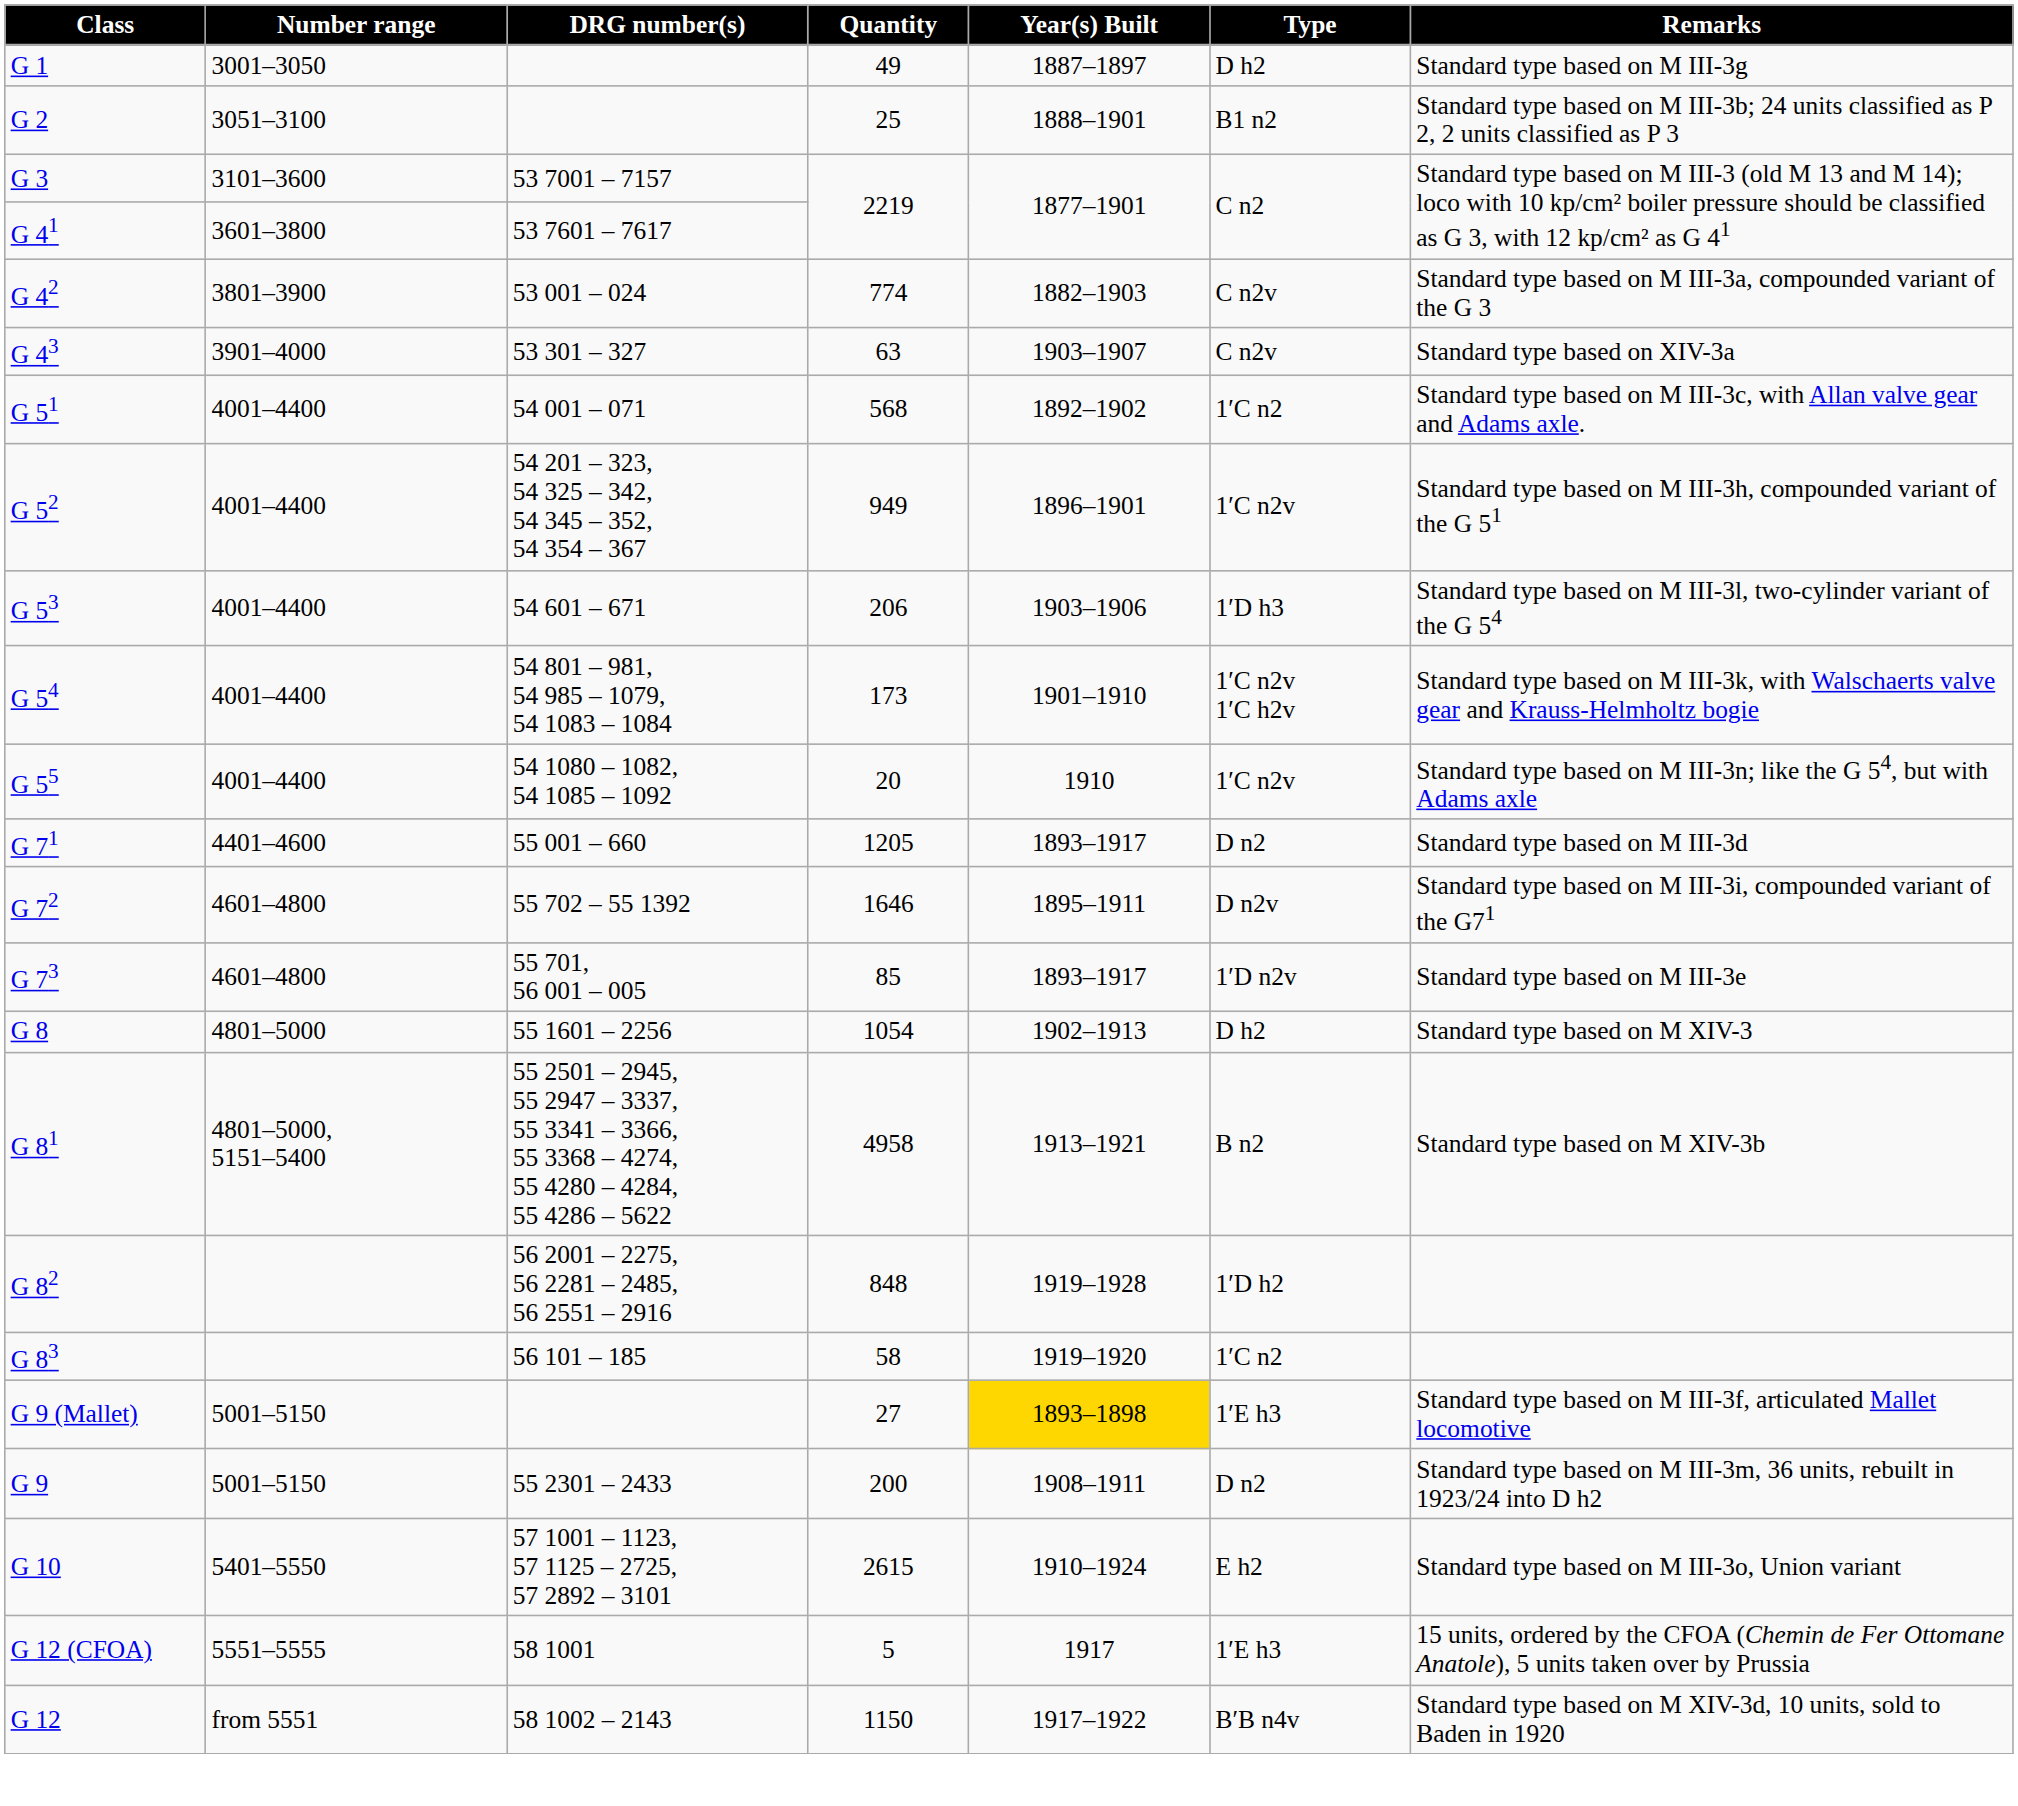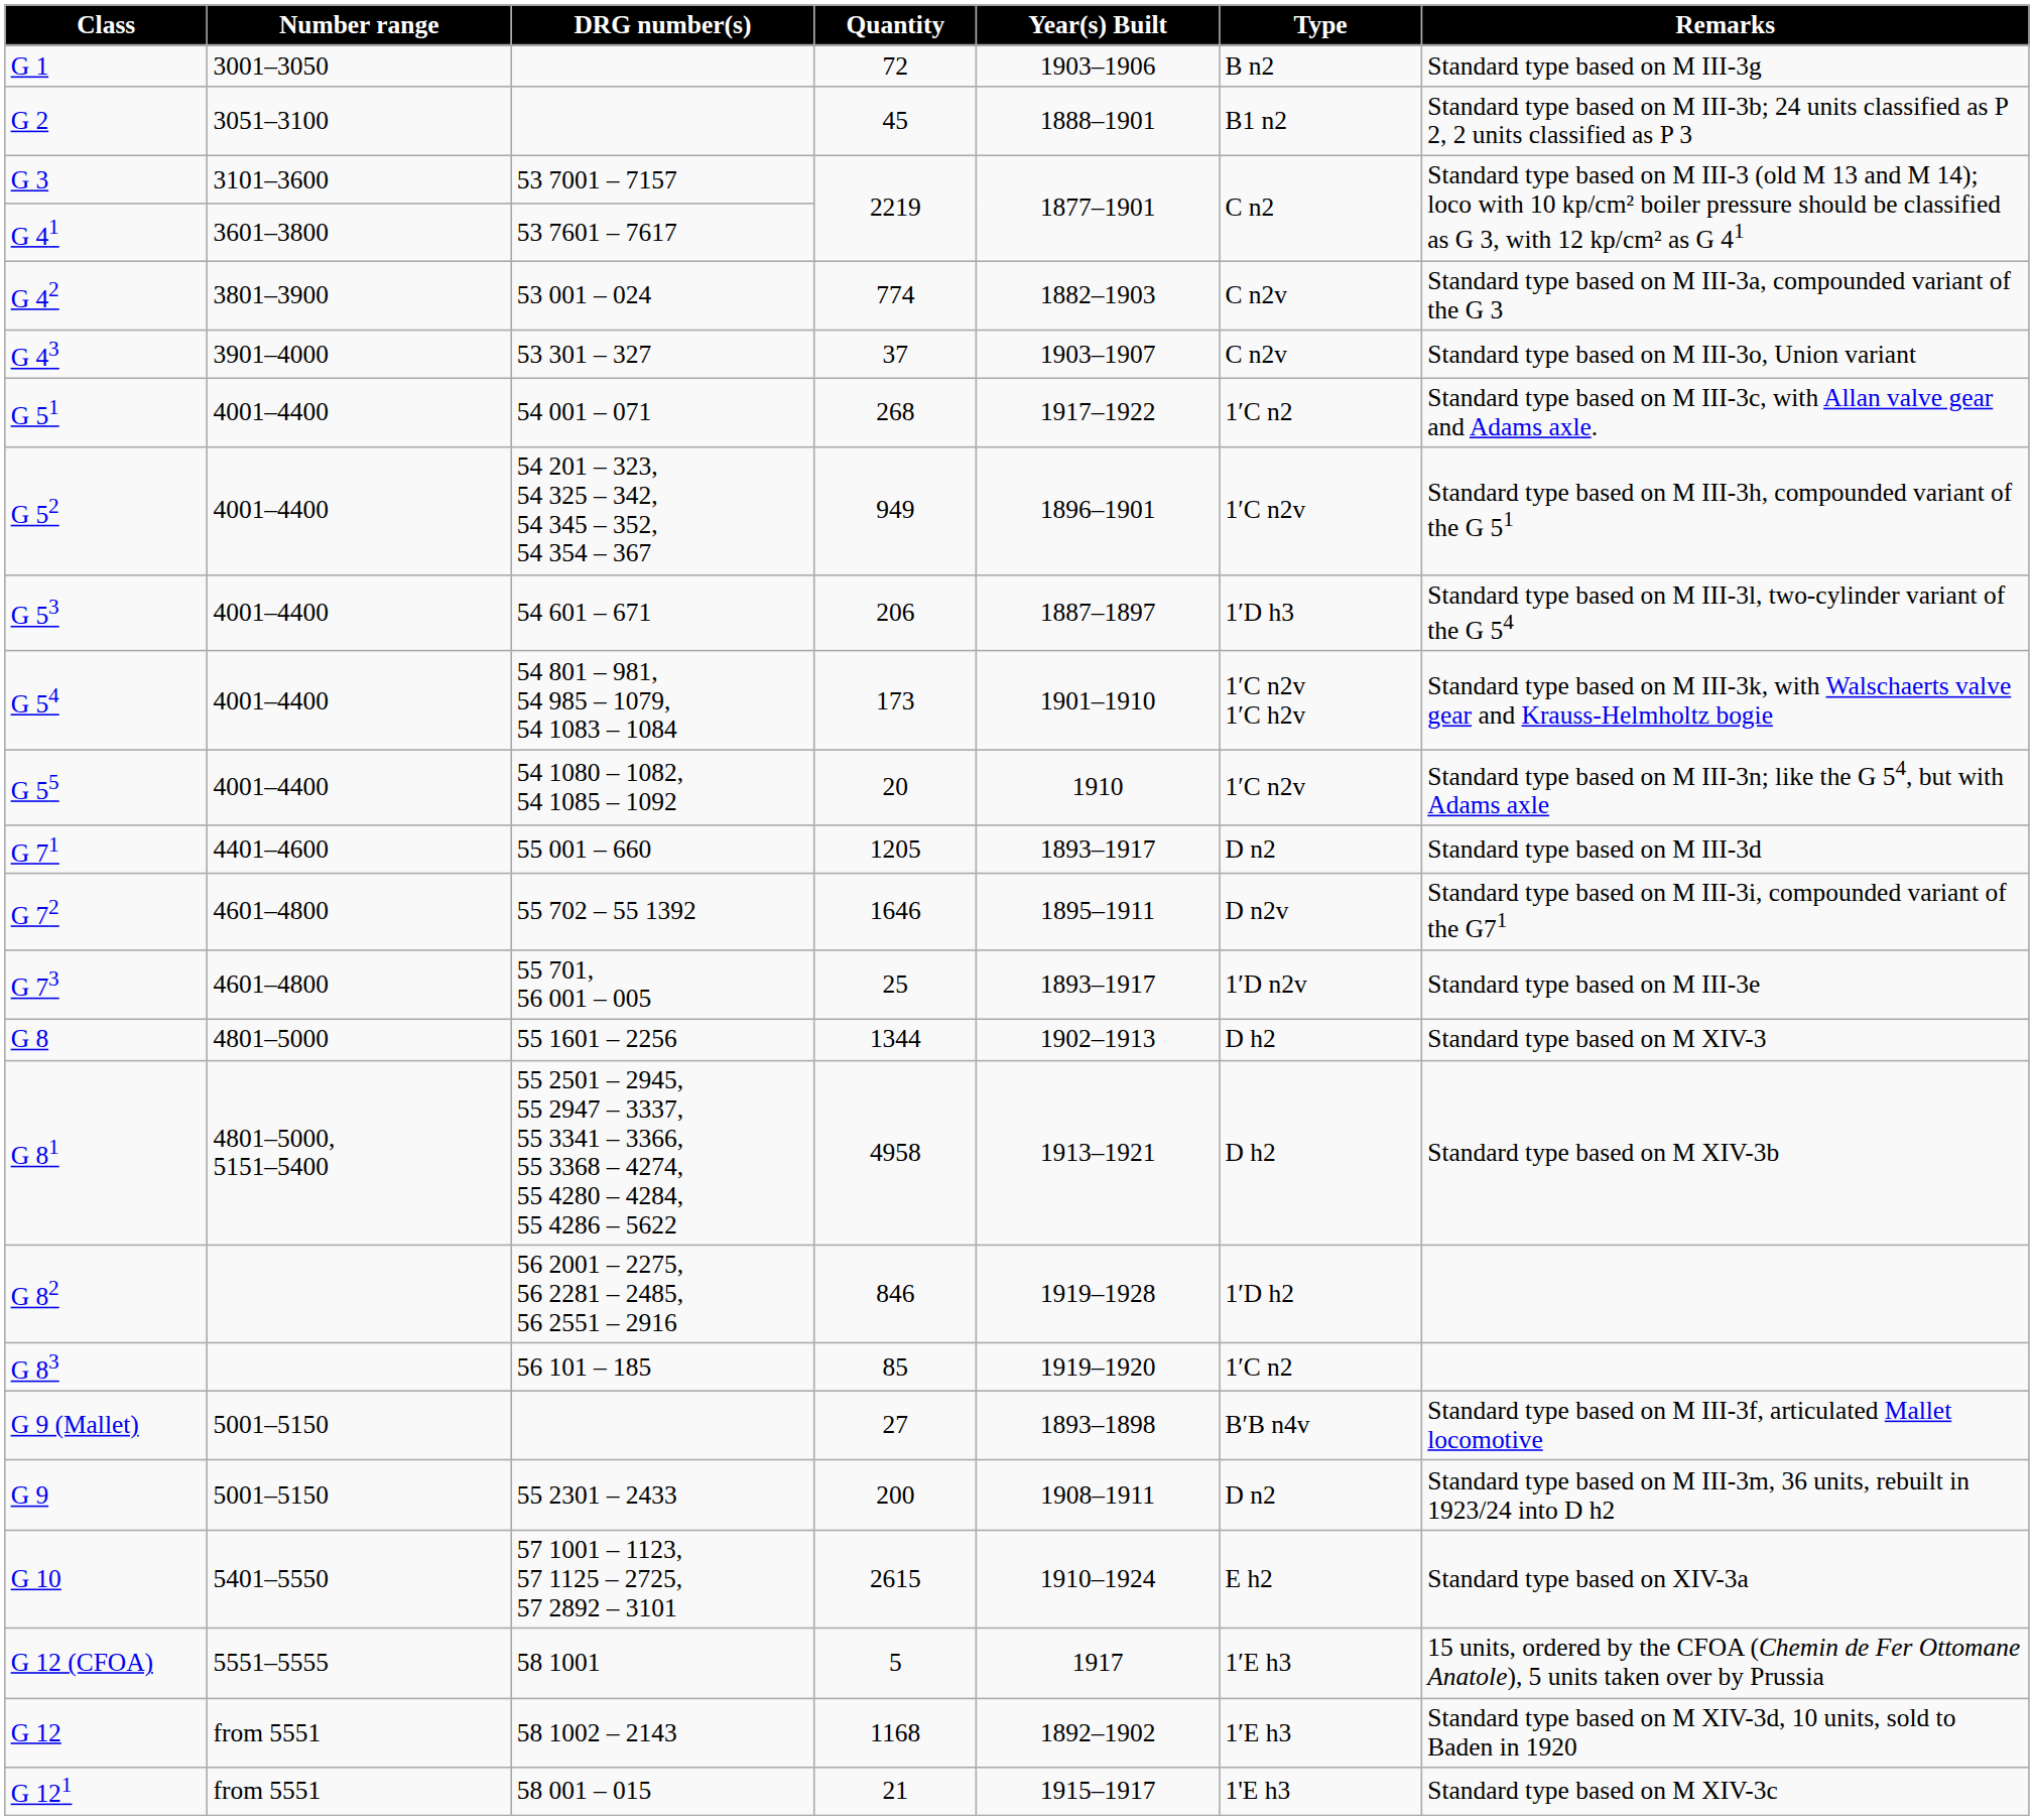G 1 | Quantity: 49 -> 72
G 1 | Year(s) Built: 1887–1897 -> 1903–1906
G 1 | Type: D h2 -> B n2
G 2 | Quantity: 25 -> 45
G 43 | Quantity: 63 -> 37
G 43 | Remarks: Standard type based on XIV-3a -> Standard type based on M III-3o, Union variant
G 51 | Quantity: 568 -> 268
G 51 | Year(s) Built: 1892–1902 -> 1917–1922
G 53 | Year(s) Built: 1903–1906 -> 1887–1897
G 73 | Quantity: 85 -> 25
G 8 | Quantity: 1054 -> 1344
G 81 | Type: B n2 -> D h2
G 82 | Quantity: 848 -> 846
G 83 | Quantity: 58 -> 85
G 9 (Mallet) | Year(s) Built: gold background -> no background
G 9 (Mallet) | Type: 1′E h3 -> B′B n4v
G 10 | Remarks: Standard type based on M III-3o, Union variant -> Standard type based on XIV-3a
G 12 | Quantity: 1150 -> 1168
G 12 | Year(s) Built: 1917–1922 -> 1892–1902
G 12 | Type: B′B n4v -> 1′E h3
+ row: G 121 | from 5551 | 58 001 – 015 | 21 | 1915–1917 | 1'E h3 | Standard type based on M XIV-3c
